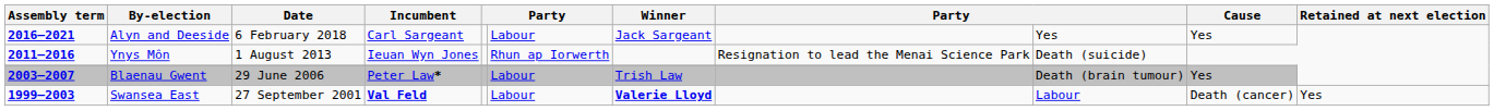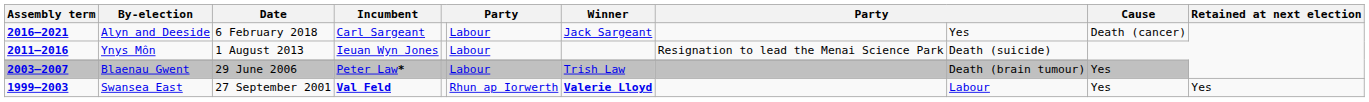Alyn and Deeside | Cause: Yes -> Death (cancer)
Ynys Môn | column 6: Rhun ap Iorwerth -> Labour
Swansea East | column 6: Labour -> Rhun ap Iorwerth
Swansea East | Cause: Death (cancer) -> Yes
